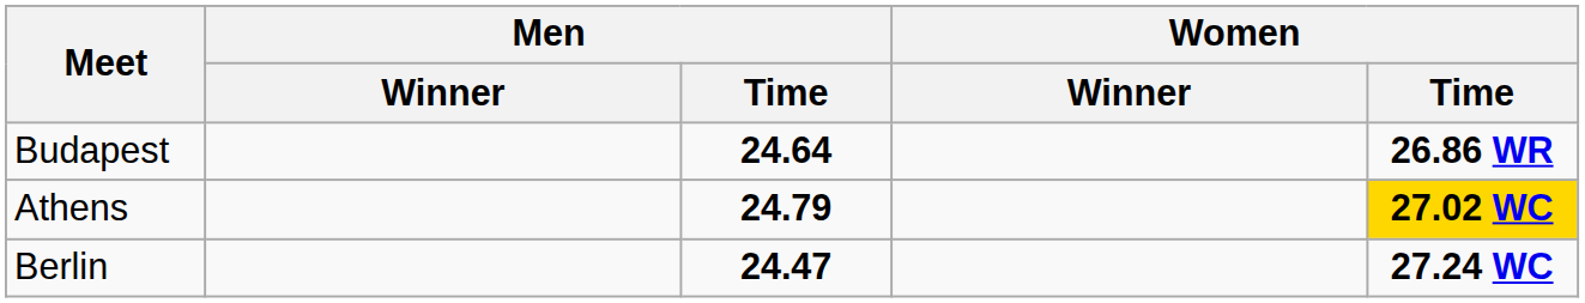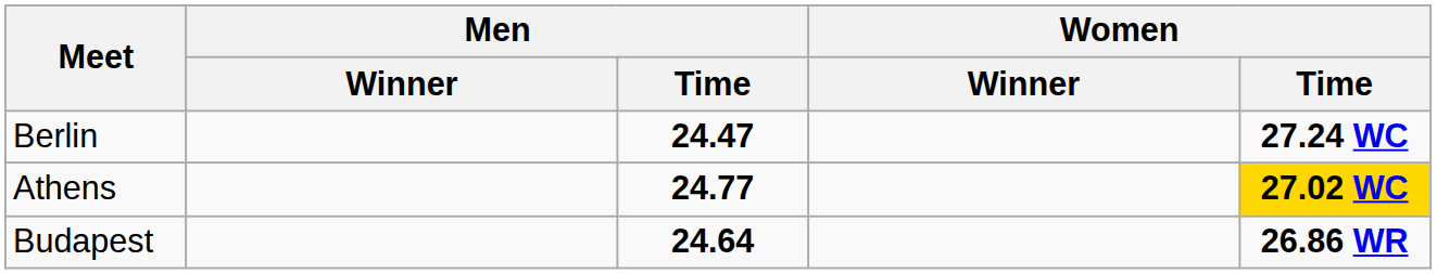rows swapped: Berlin <-> Budapest
Athens | Men / Time: 24.79 -> 24.77
